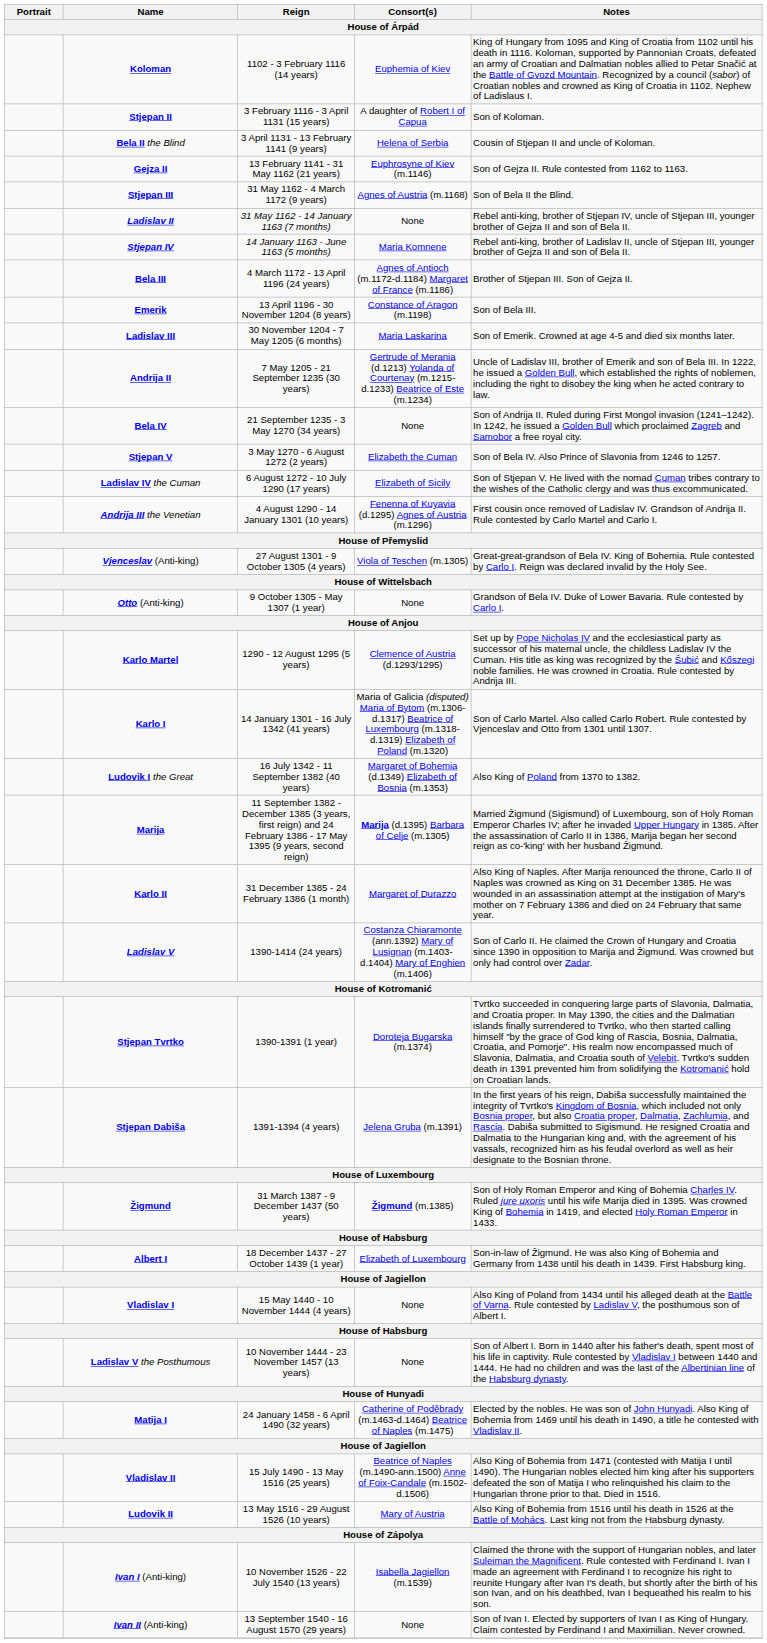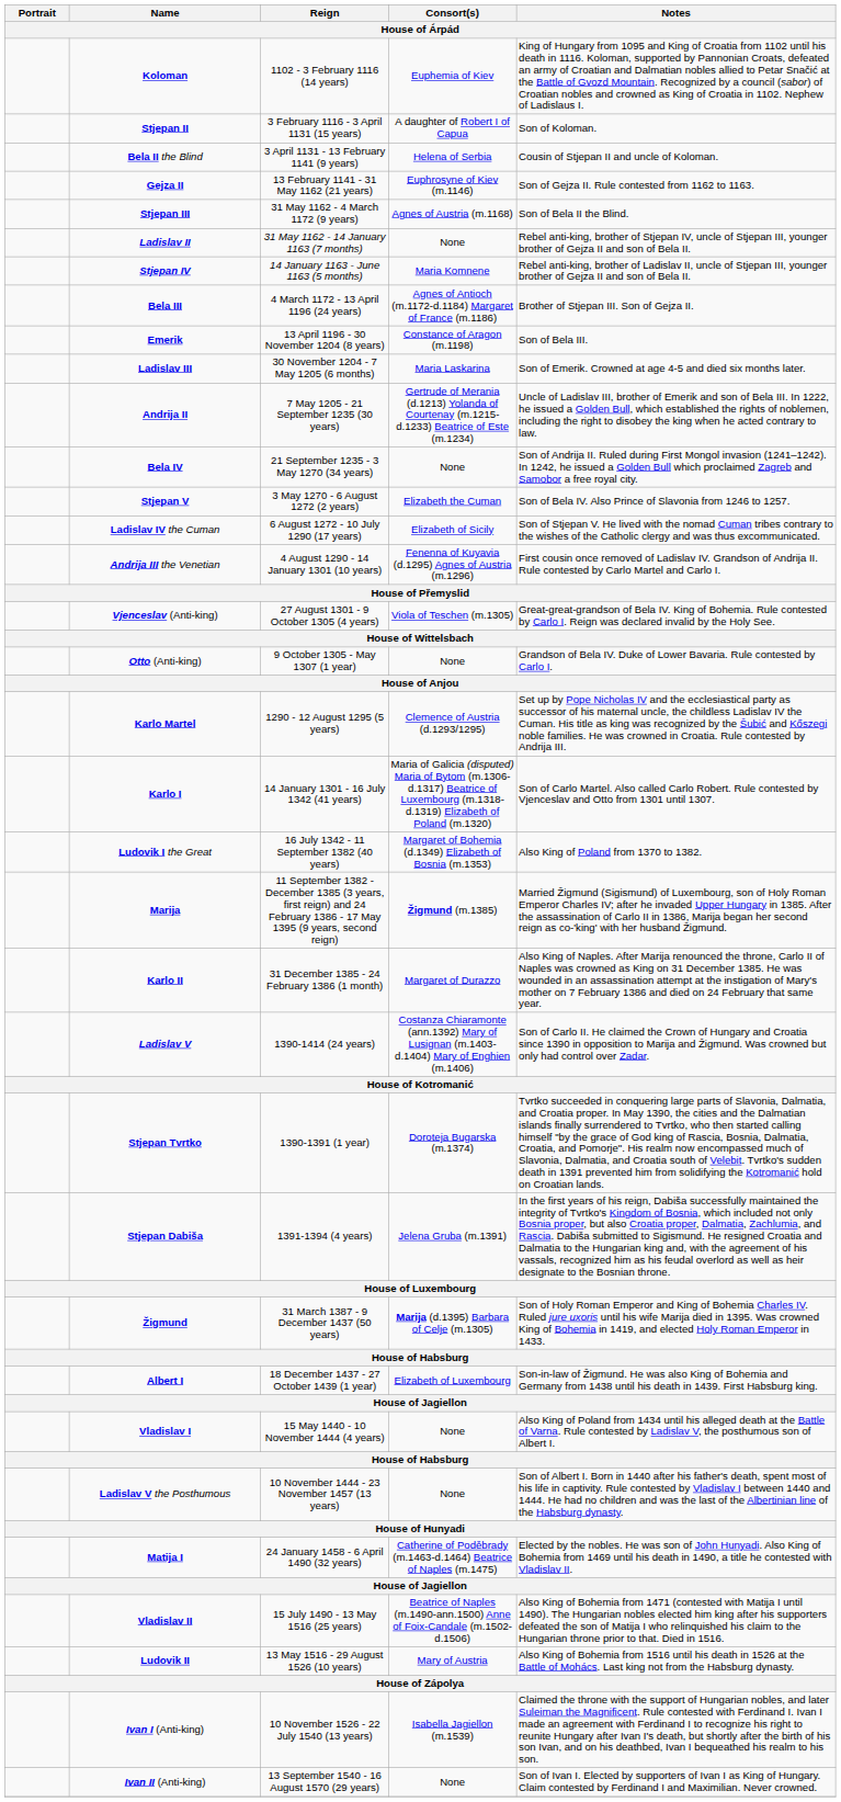Marija | Consort(s): Marija (d.1395) Barbara of Celje (m.1305) -> Žigmund (m.1385)
Žigmund | Consort(s): Žigmund (m.1385) -> Marija (d.1395) Barbara of Celje (m.1305)
